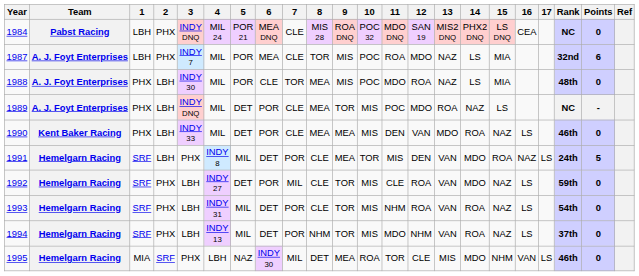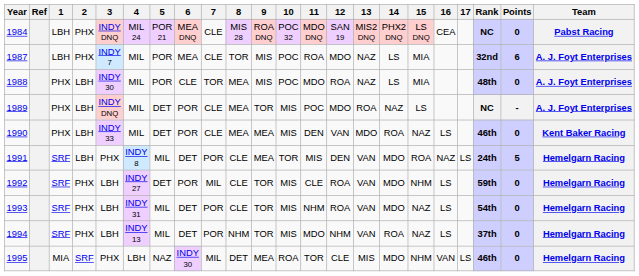columns swapped: Team <-> Ref
1992 | 15: NAZ -> NHM
1993 | 14: ROA -> MDO
